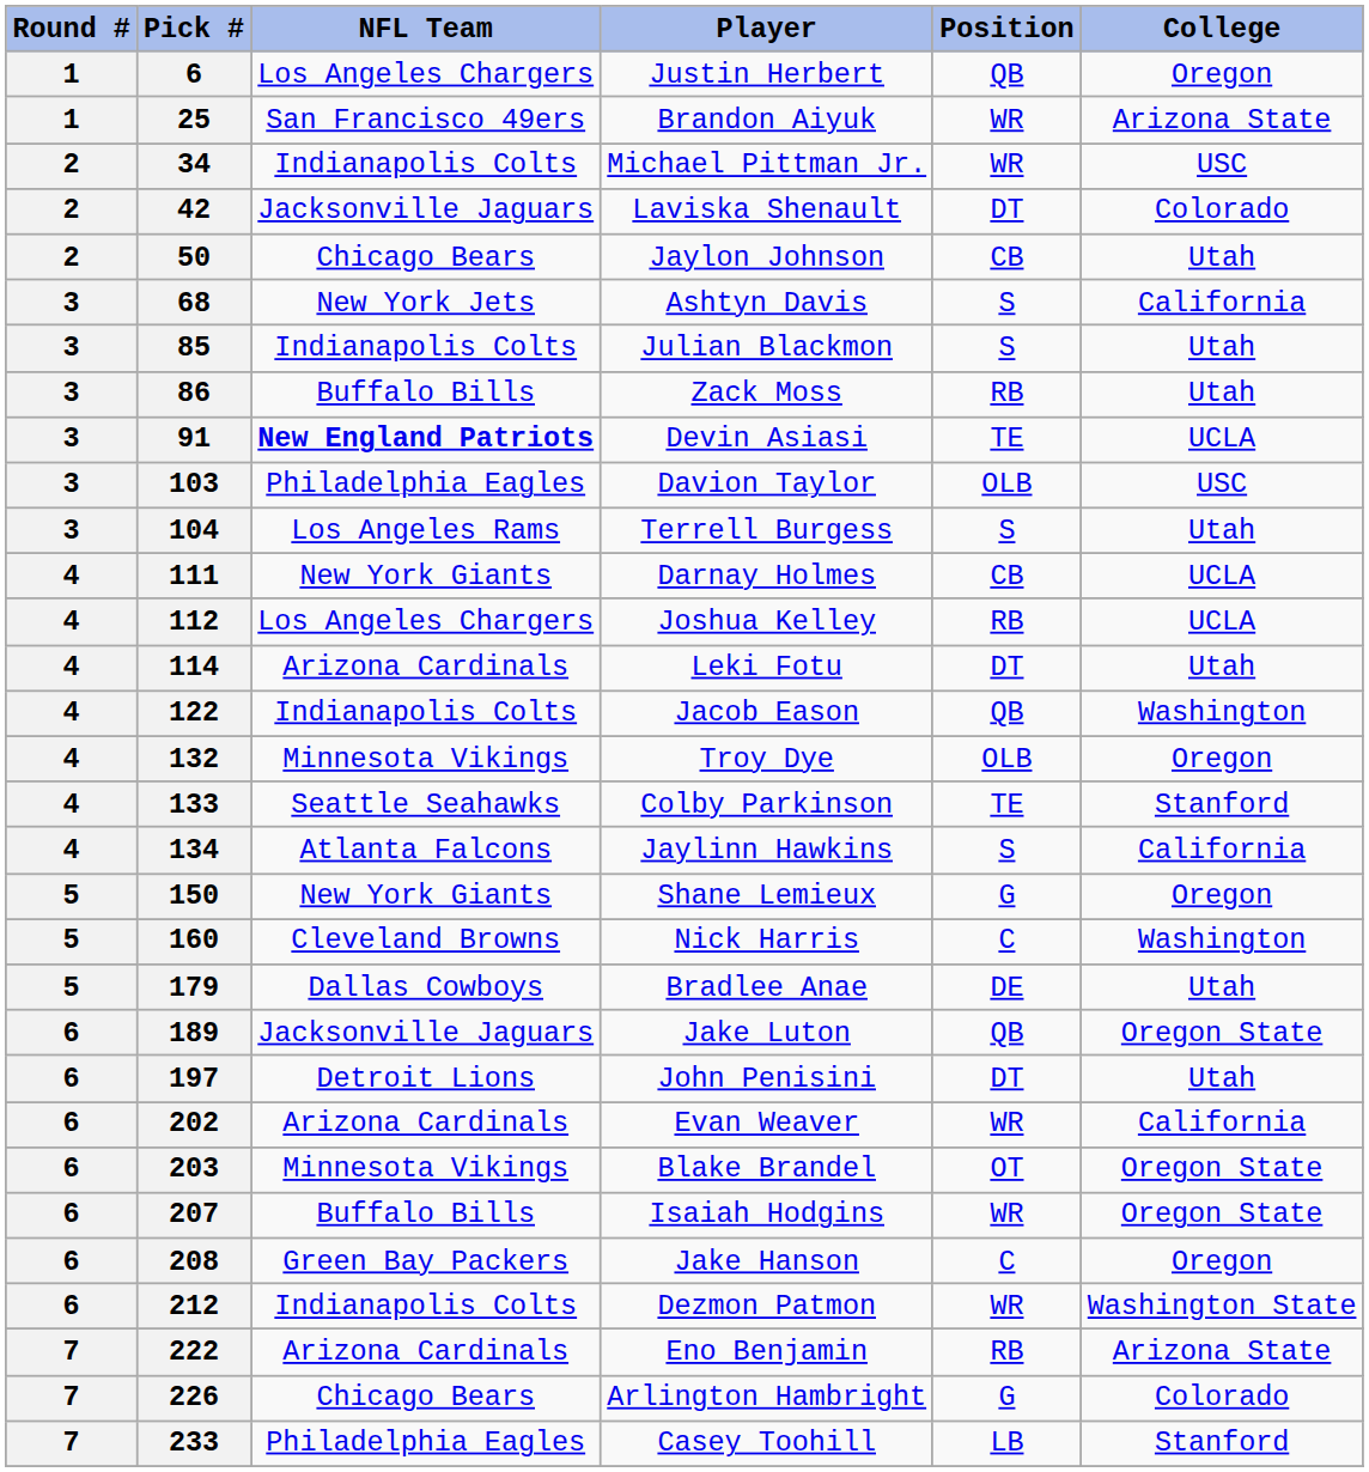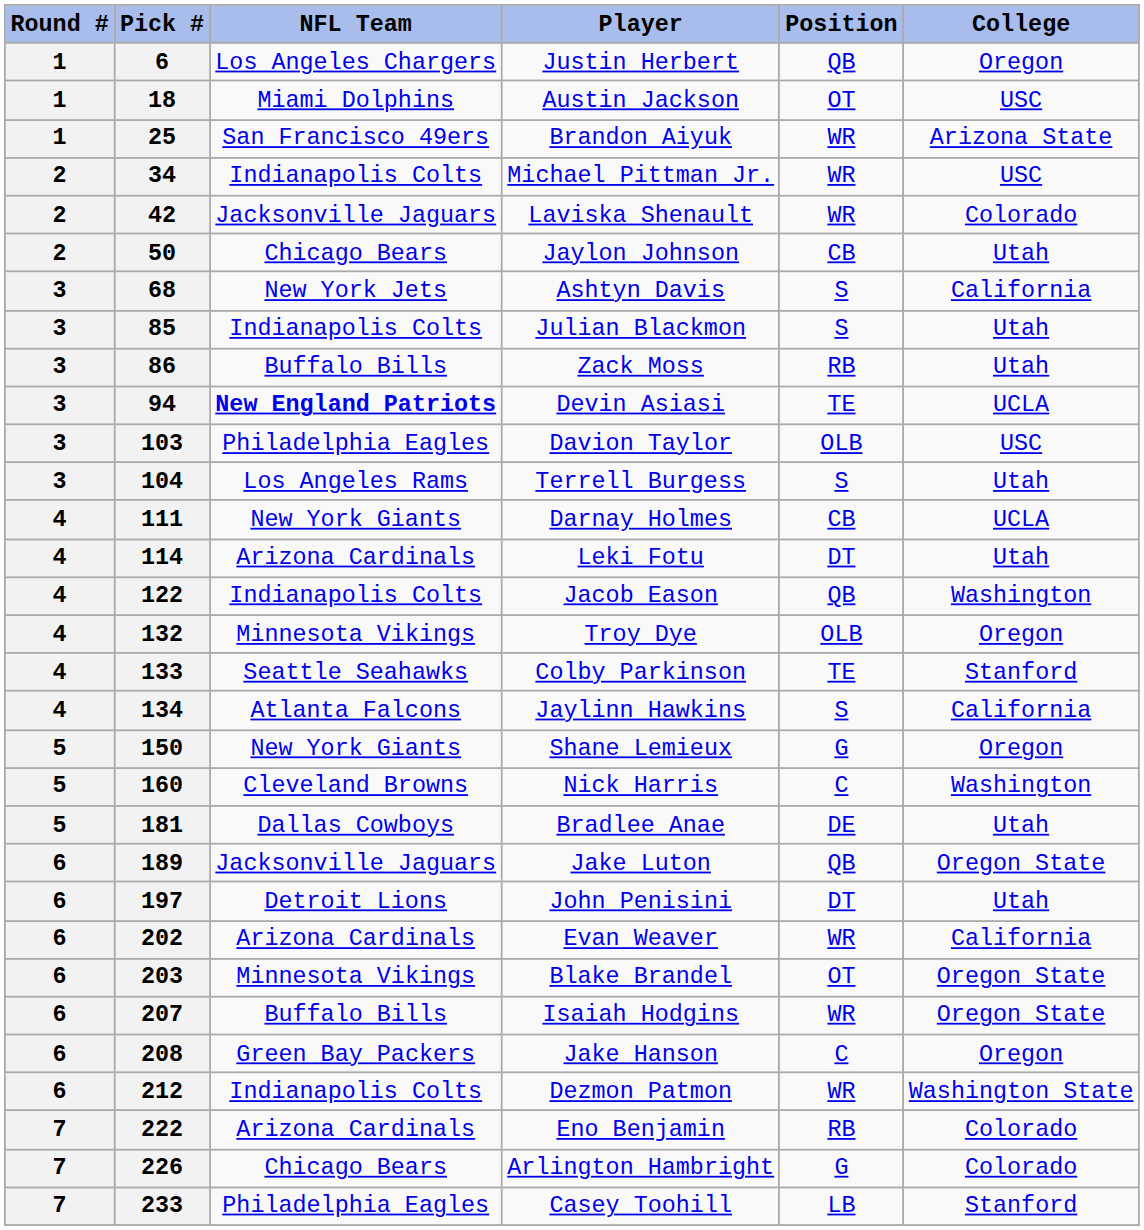+ row: 1 | 18 | Miami Dolphins | Austin Jackson | OT | USC
Laviska Shenault | Position: DT -> WR
Devin Asiasi | Pick #: 91 -> 94
- row: 4 | 112 | Los Angeles Chargers | Joshua Kelley | RB | UCLA
Bradlee Anae | Pick #: 179 -> 181
Eno Benjamin | College: Arizona State -> Colorado
